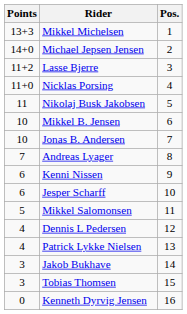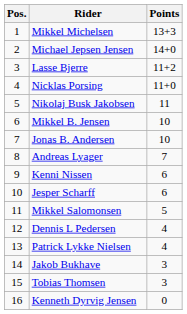columns swapped: Pos. <-> Points
